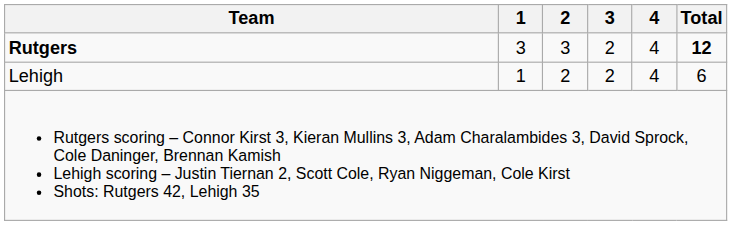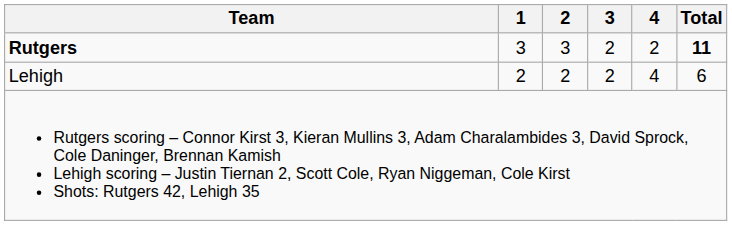Rutgers | 4: 4 -> 2
Rutgers | Total: 12 -> 11
Lehigh | 1: 1 -> 2
